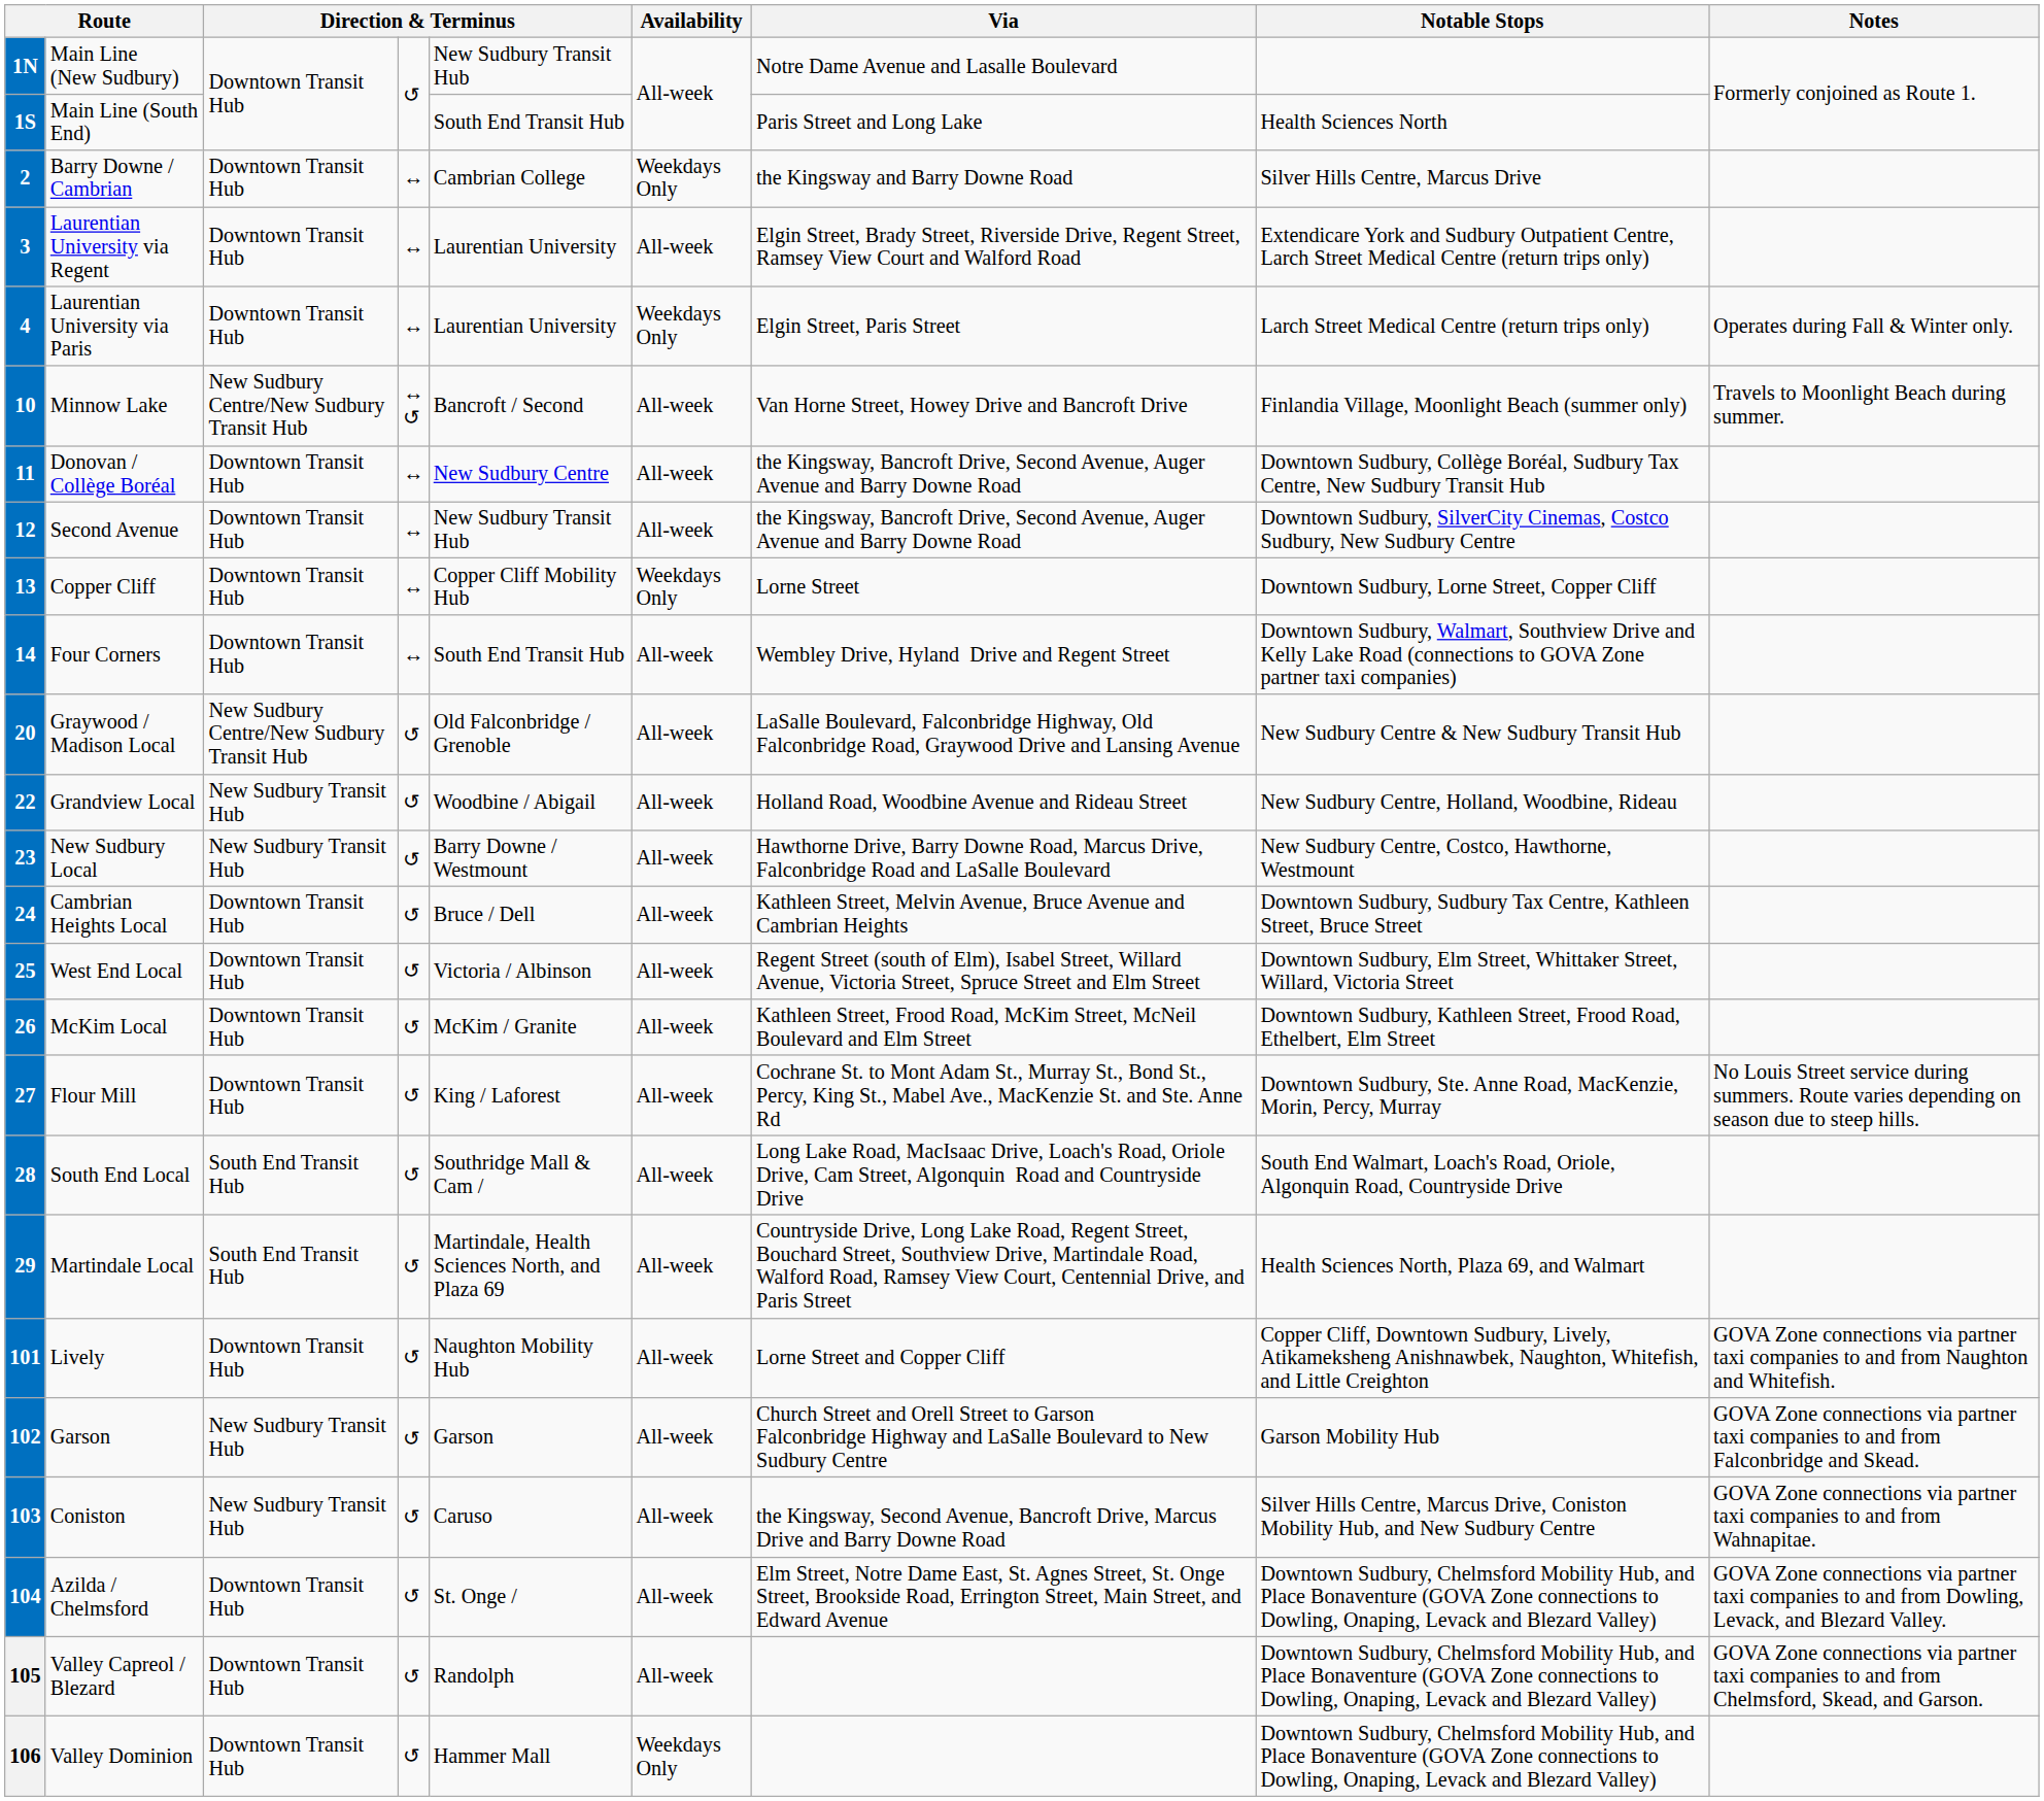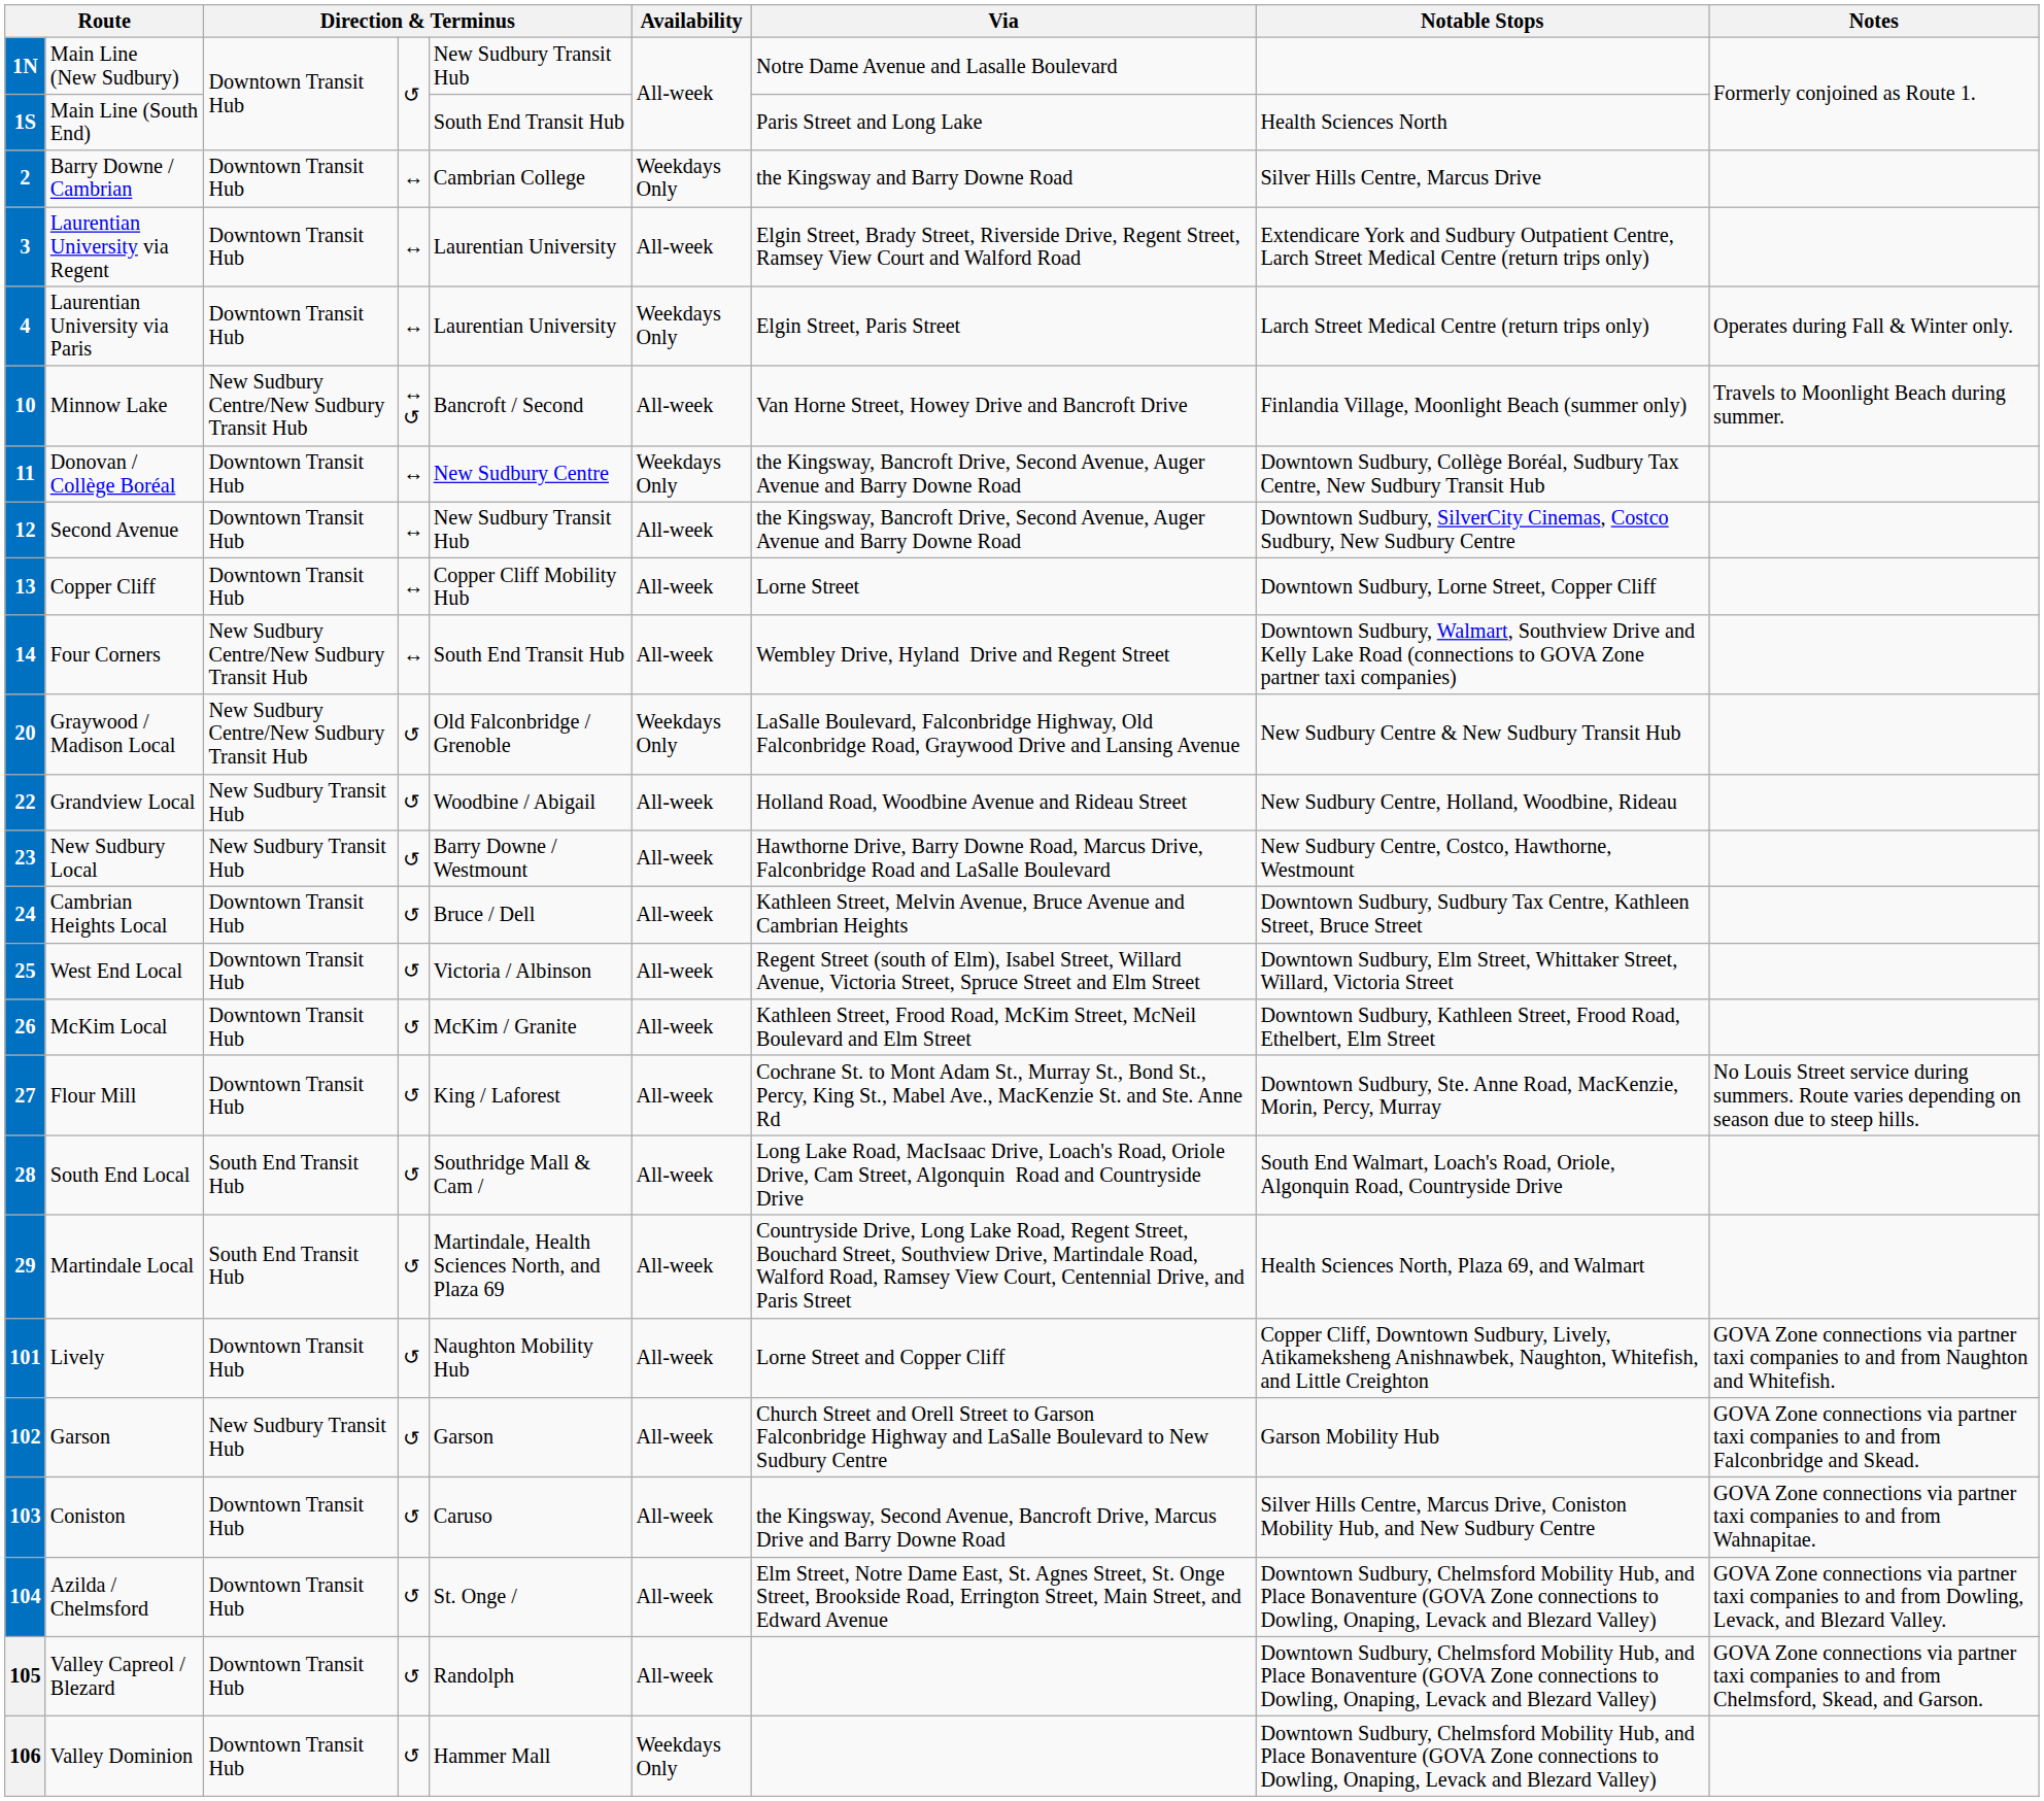11 | Availability: All-week -> Weekdays Only
13 | Availability: Weekdays Only -> All-week
14 | column 3: Downtown Transit Hub -> New Sudbury Centre/New Sudbury Transit Hub
20 | Availability: All-week -> Weekdays Only
103 | column 3: New Sudbury Transit Hub -> Downtown Transit Hub
